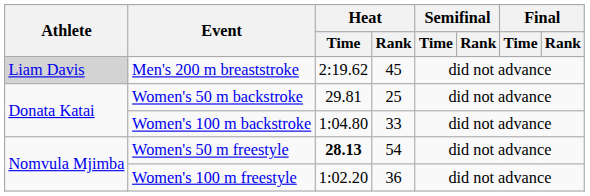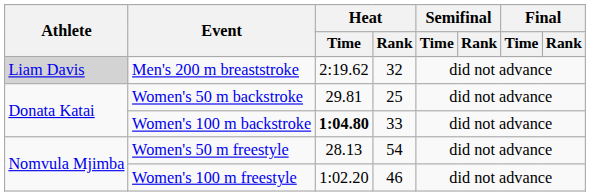Men's 200 m breaststroke | Heat / Rank: 45 -> 32
Women's 100 m backstroke | Heat / Time: normal -> bold
Women's 50 m freestyle | Heat / Time: bold -> normal
Women's 100 m freestyle | Heat / Rank: 36 -> 46
